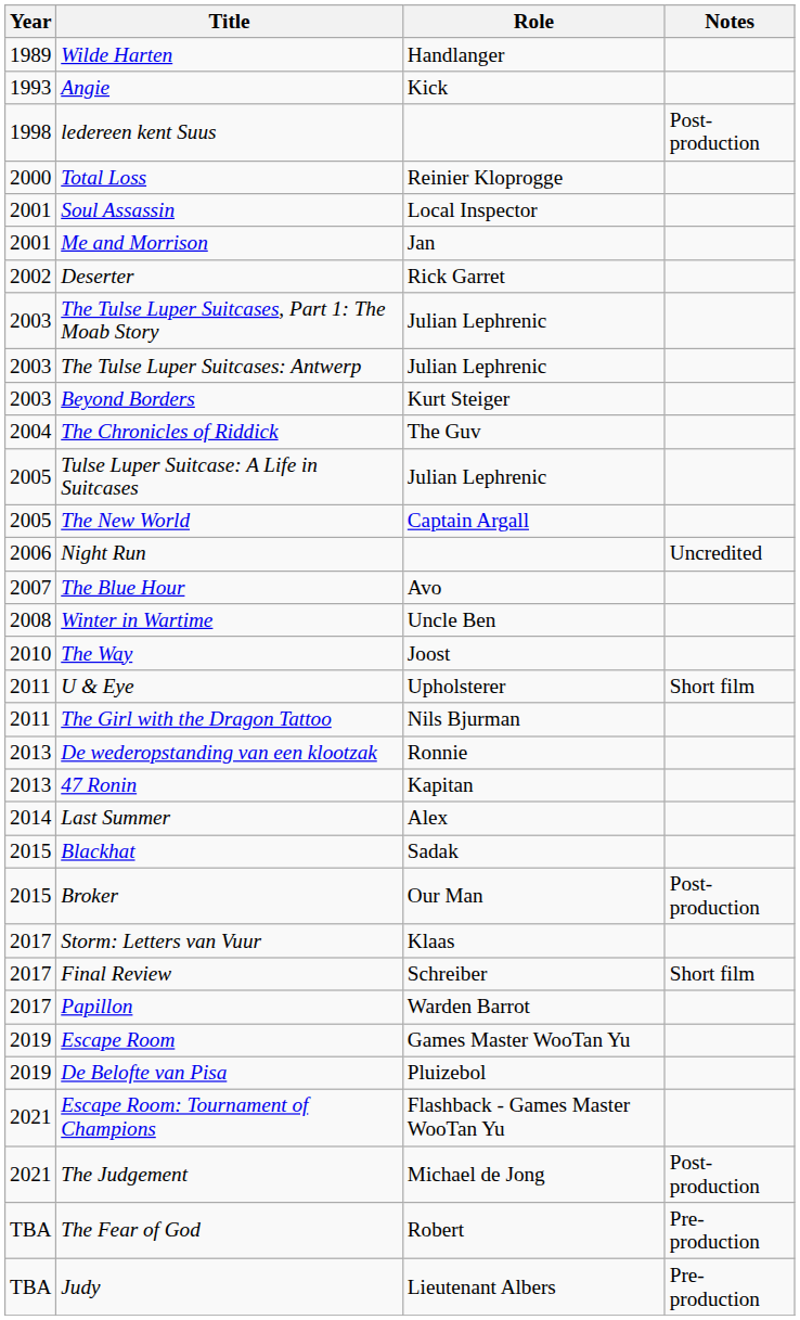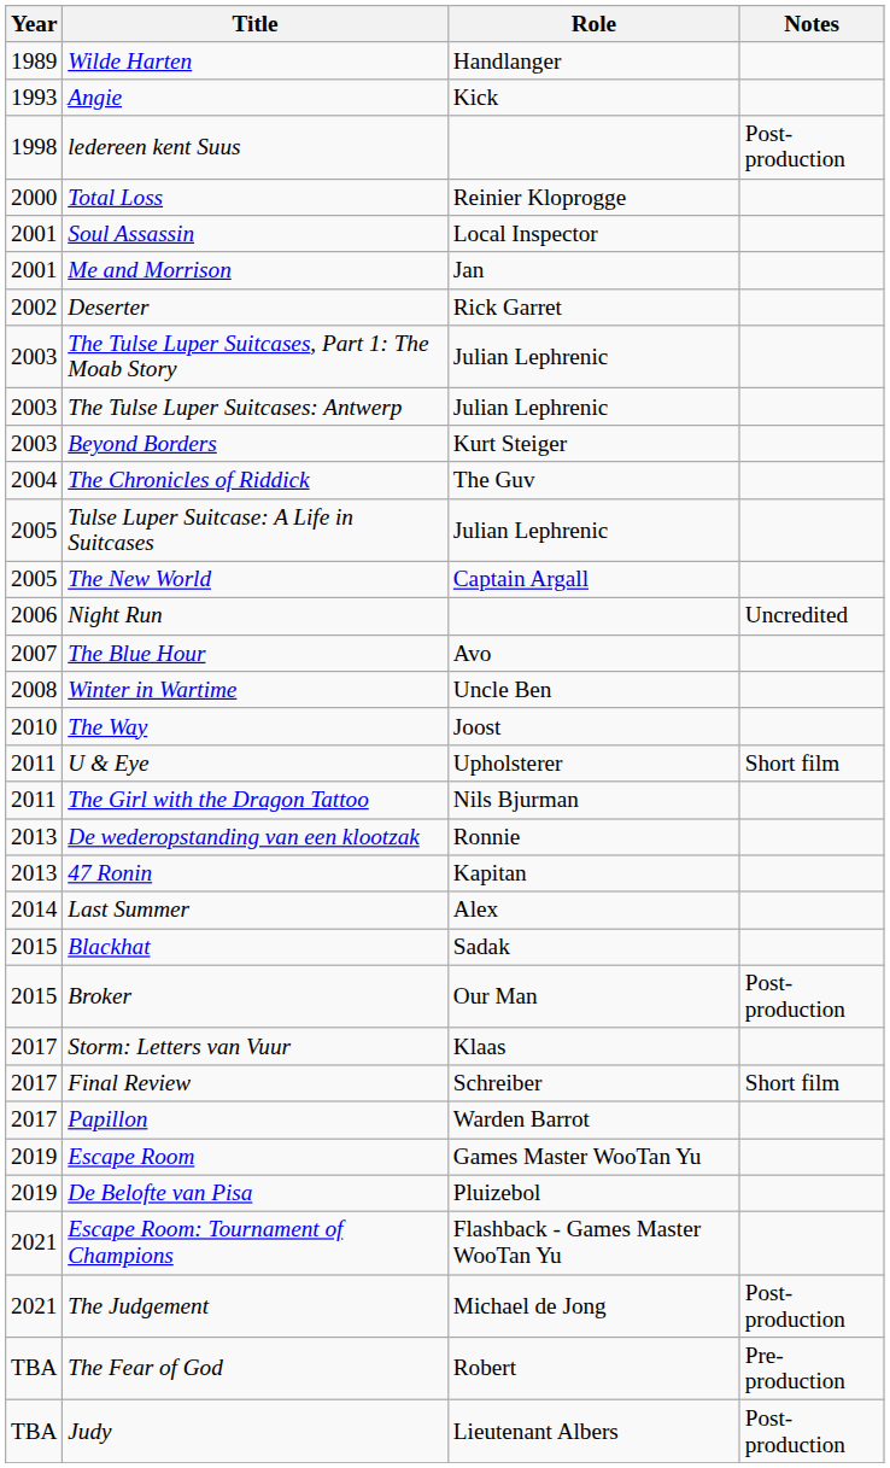Judy | Notes: Pre-production -> Post-production
